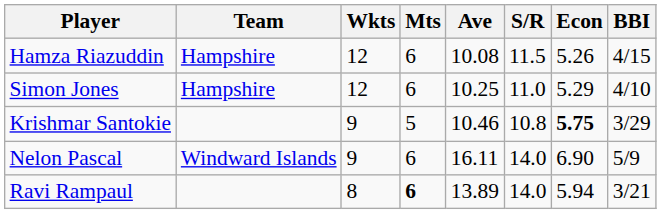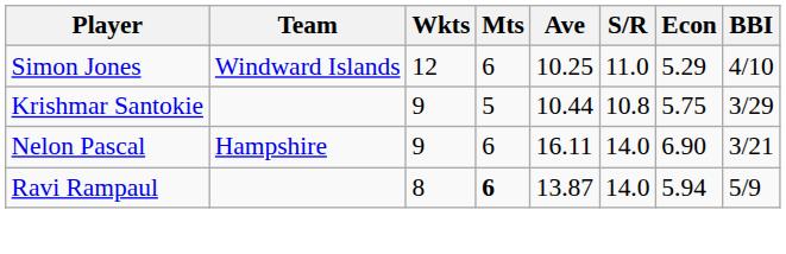- row: Hamza Riazuddin | Hampshire | 12 | 6 | 10.08 | 11.5 | 5.26 | 4/15
Simon Jones | Team: Hampshire -> Windward Islands
Krishmar Santokie | Ave: 10.46 -> 10.44
Krishmar Santokie | Econ: bold -> normal
Nelon Pascal | Team: Windward Islands -> Hampshire
Nelon Pascal | BBI: 5/9 -> 3/21
Ravi Rampaul | Ave: 13.89 -> 13.87
Ravi Rampaul | BBI: 3/21 -> 5/9
